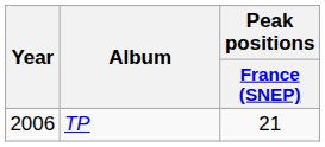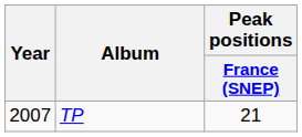TP | Year: 2006 -> 2007
